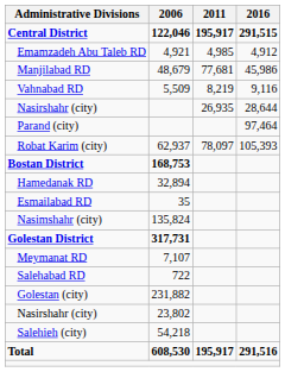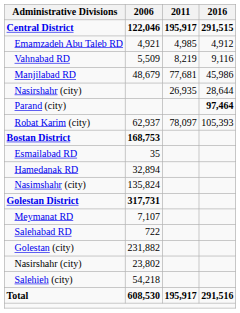rows swapped: Manjilabad RD <-> Vahnabad RD
Parand (city) | 2016: normal -> bold
rows swapped: Esmailabad RD <-> Hamedanak RD
